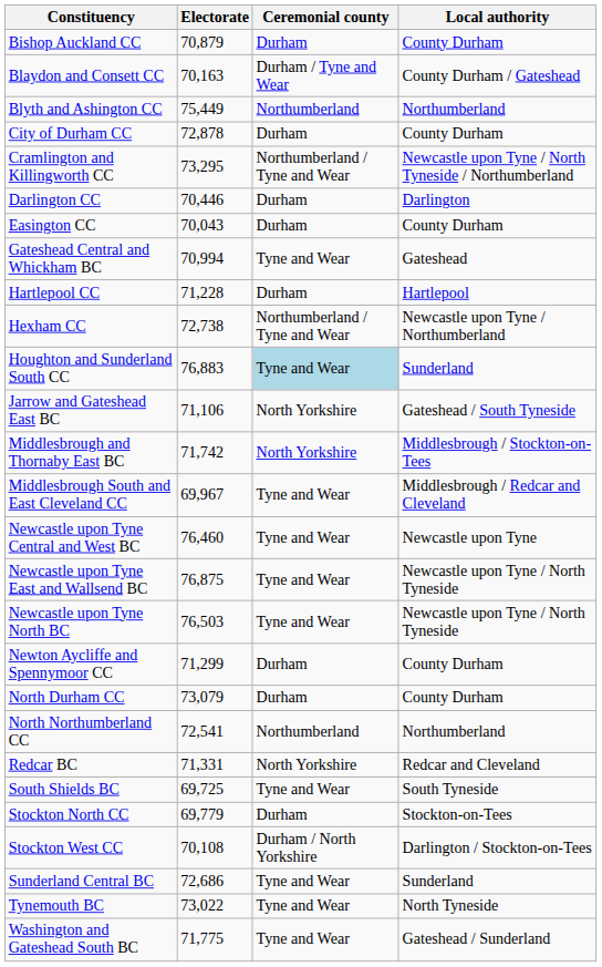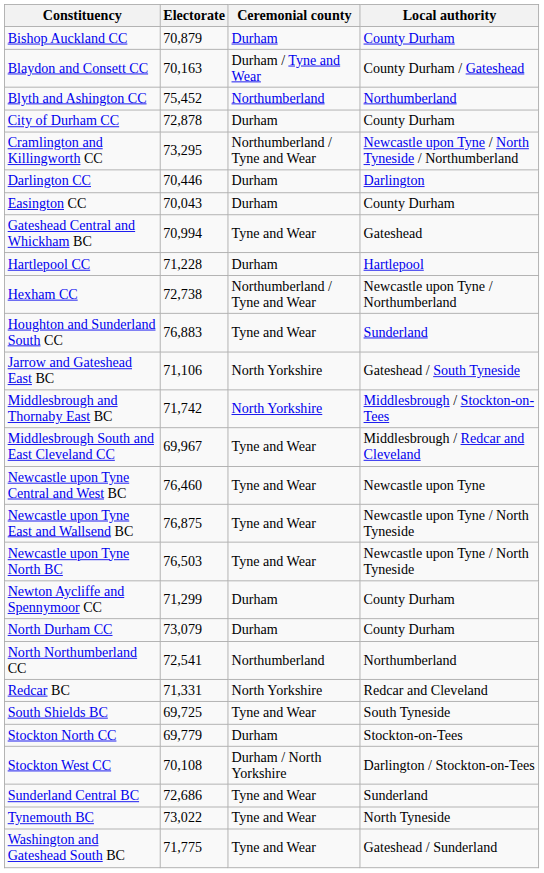Blyth and Ashington CC | Electorate: 75,449 -> 75,452
Houghton and Sunderland South CC | Ceremonial county: lightblue background -> no background
